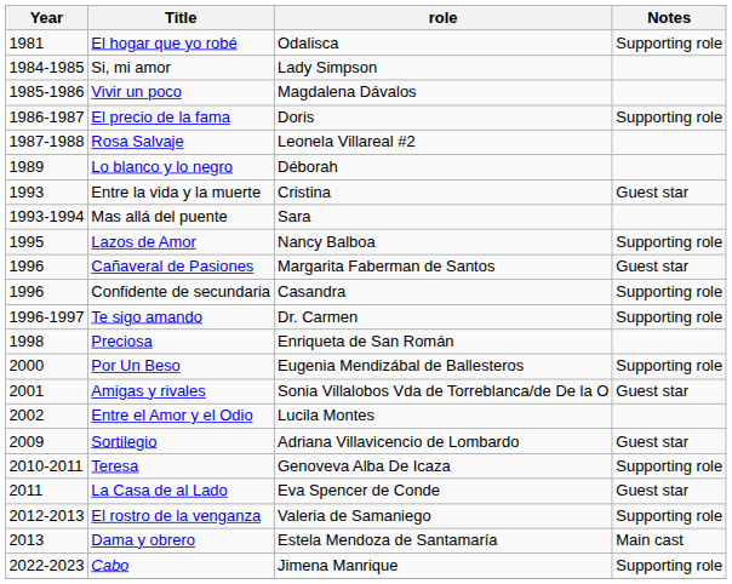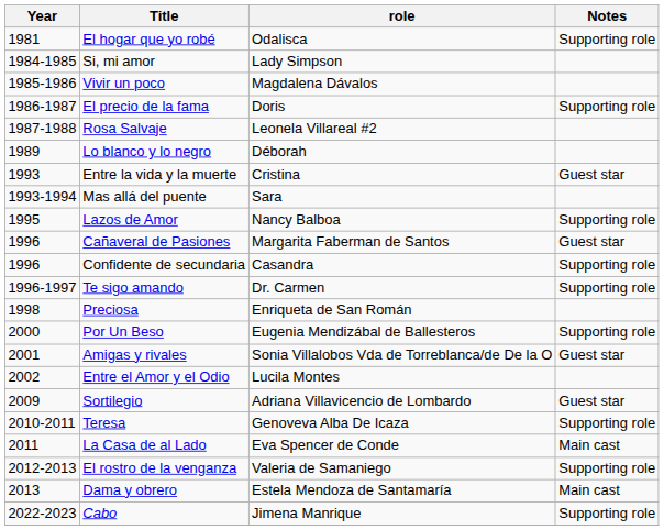La Casa de al Lado | Notes: Guest star -> Main cast
